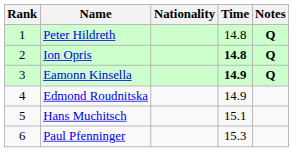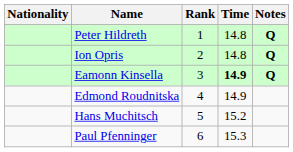columns swapped: Rank <-> Nationality
Ion Opris | Time: bold -> normal
Hans Muchitsch | Time: 15.1 -> 15.2
